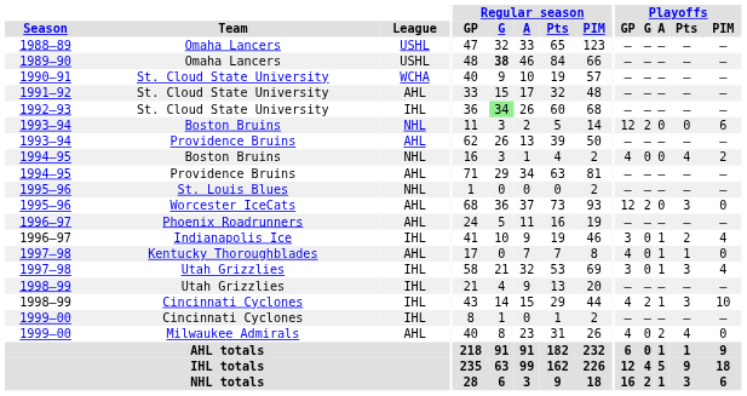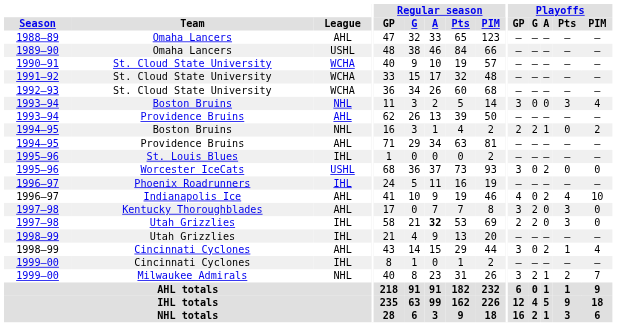1988–89 | League: USHL -> AHL
1989–90 | Regular season / G: bold -> normal
1991–92 | League: AHL -> WCHA
1992–93 | League: IHL -> WCHA
1992–93 | Regular season / G: lightgreen background -> no background
1993–94 / Boston Bruins | Playoffs / GP: 12 -> 3
1993–94 / Boston Bruins | Playoffs / G: 2 -> 0
1993–94 / Boston Bruins | Playoffs / Pts: 0 -> 3
1993–94 / Boston Bruins | Playoffs / PIM: 6 -> 4
1994–95 / Boston Bruins | Playoffs / GP: 4 -> 2
1994–95 / Boston Bruins | Playoffs / G: 0 -> 2
1994–95 / Boston Bruins | Playoffs / A: 0 -> 1
1994–95 / Boston Bruins | Playoffs / Pts: 4 -> 0
1995–96 / St. Louis Blues | League: NHL -> IHL
1995–96 / Worcester IceCats | League: AHL -> USHL
1995–96 / Worcester IceCats | Playoffs / GP: 12 -> 3
1995–96 / Worcester IceCats | Playoffs / G: 2 -> 0
1995–96 / Worcester IceCats | Playoffs / A: 0 -> 2
1995–96 / Worcester IceCats | Playoffs / Pts: 3 -> 0
1996–97 / Phoenix Roadrunners | League: AHL -> IHL
1996–97 / Indianapolis Ice | League: IHL -> AHL
1996–97 / Indianapolis Ice | Playoffs / GP: 3 -> 4
1996–97 / Indianapolis Ice | Playoffs / A: 1 -> 2
1996–97 / Indianapolis Ice | Playoffs / Pts: 2 -> 4
1996–97 / Indianapolis Ice | Playoffs / PIM: 4 -> 10
1997–98 / Kentucky Thoroughblades | Playoffs / GP: 4 -> 3
1997–98 / Kentucky Thoroughblades | Playoffs / G: 0 -> 2
1997–98 / Kentucky Thoroughblades | Playoffs / A: 1 -> 0
1997–98 / Kentucky Thoroughblades | Playoffs / Pts: 1 -> 3
1997–98 / Utah Grizzlies | Regular season / A: normal -> bold
1997–98 / Utah Grizzlies | Playoffs / GP: 3 -> 2
1997–98 / Utah Grizzlies | Playoffs / G: 0 -> 2
1997–98 / Utah Grizzlies | Playoffs / A: 1 -> 0
1997–98 / Utah Grizzlies | Playoffs / PIM: 4 -> 0
1998–99 / Cincinnati Cyclones | League: IHL -> AHL
1998–99 / Cincinnati Cyclones | Playoffs / GP: 4 -> 3
1998–99 / Cincinnati Cyclones | Playoffs / G: 2 -> 0
1998–99 / Cincinnati Cyclones | Playoffs / A: 1 -> 2
1998–99 / Cincinnati Cyclones | Playoffs / Pts: 3 -> 1
1998–99 / Cincinnati Cyclones | Playoffs / PIM: 10 -> 4
1999–00 / Milwaukee Admirals | League: AHL -> NHL
1999–00 / Milwaukee Admirals | Playoffs / GP: 4 -> 3
1999–00 / Milwaukee Admirals | Playoffs / G: 0 -> 2
1999–00 / Milwaukee Admirals | Playoffs / A: 2 -> 1
1999–00 / Milwaukee Admirals | Playoffs / Pts: 4 -> 2
1999–00 / Milwaukee Admirals | Playoffs / PIM: 0 -> 7
